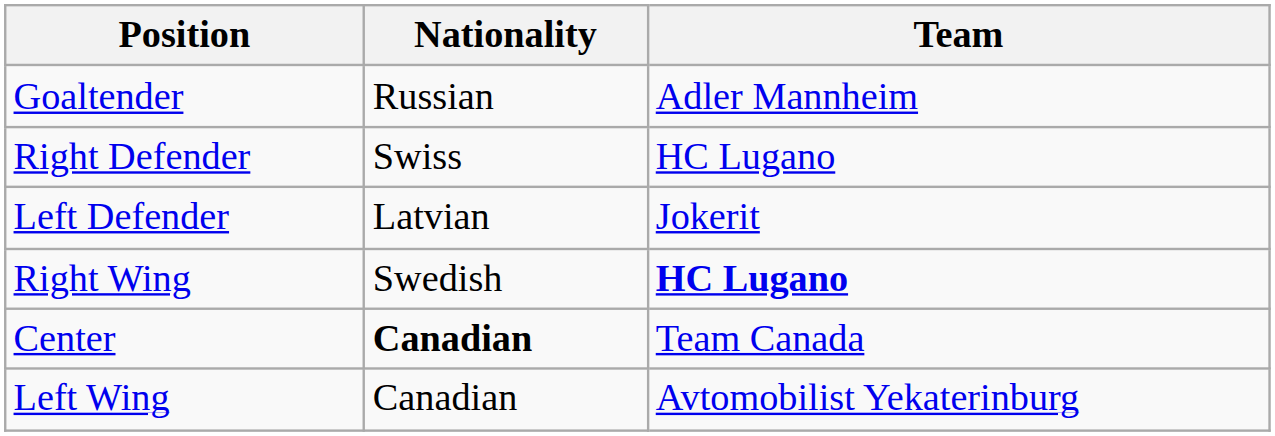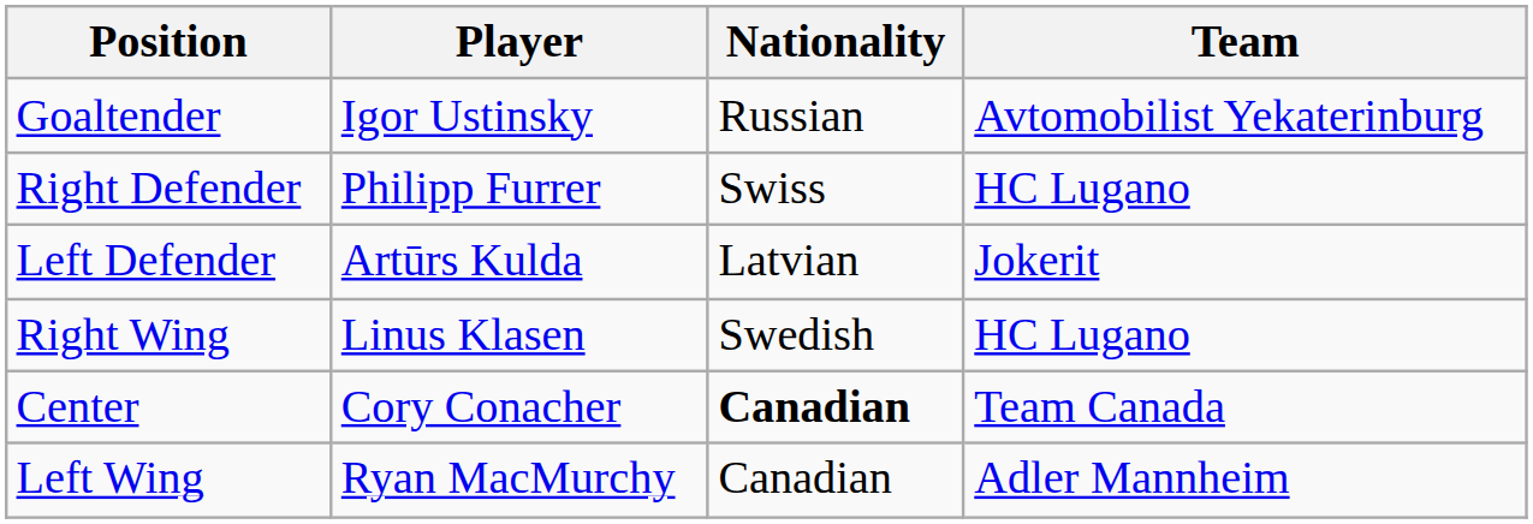+ column: Player | Igor Ustinsky | Philipp Furrer | Artūrs Kulda | Linus Klasen | Cory Conacher | Ryan MacMurchy
Goaltender | Team: Adler Mannheim -> Avtomobilist Yekaterinburg
Right Wing | Team: bold -> normal
Left Wing | Team: Avtomobilist Yekaterinburg -> Adler Mannheim
